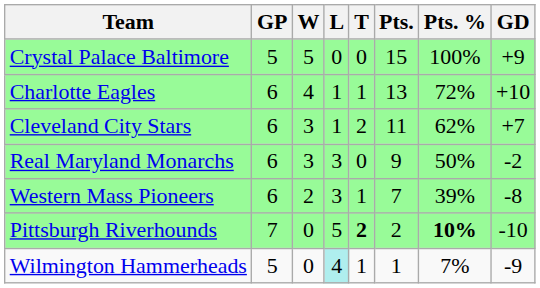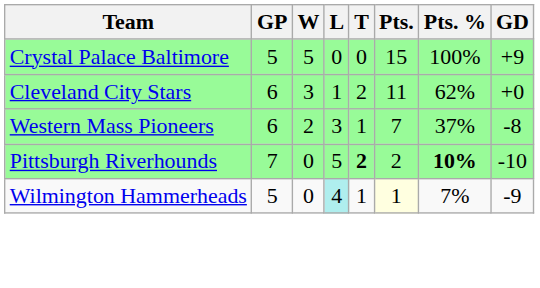- row: Charlotte Eagles | 6 | 4 | 1 | 1 | 13 | 72% | +10
Cleveland City Stars | GD: +7 -> +0
- row: Real Maryland Monarchs | 6 | 3 | 3 | 0 | 9 | 50% | -2
Western Mass Pioneers | Pts. %: 39% -> 37%
Wilmington Hammerheads | Pts.: no background -> lightyellow background
